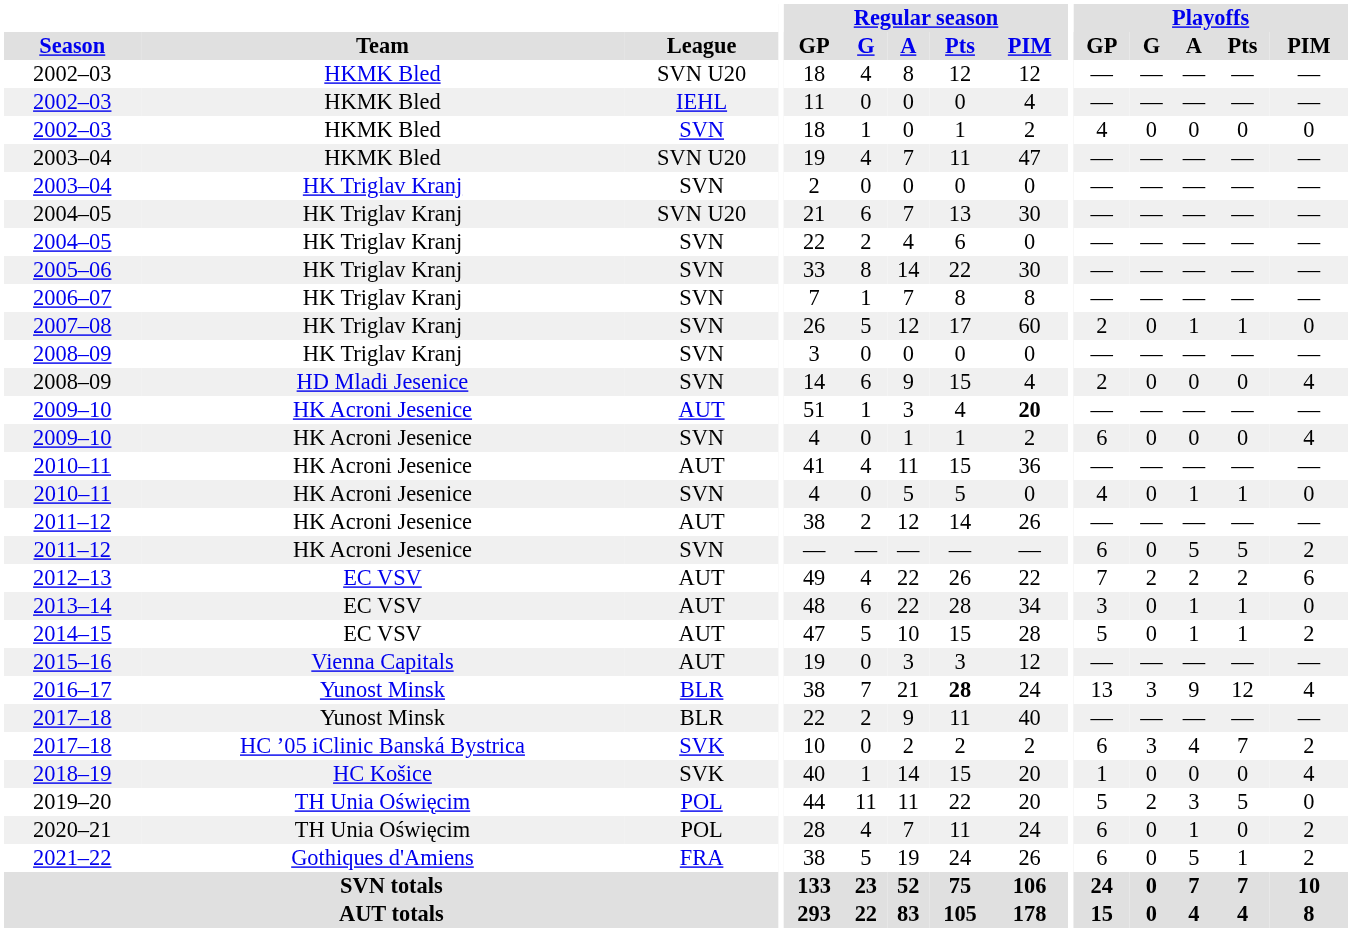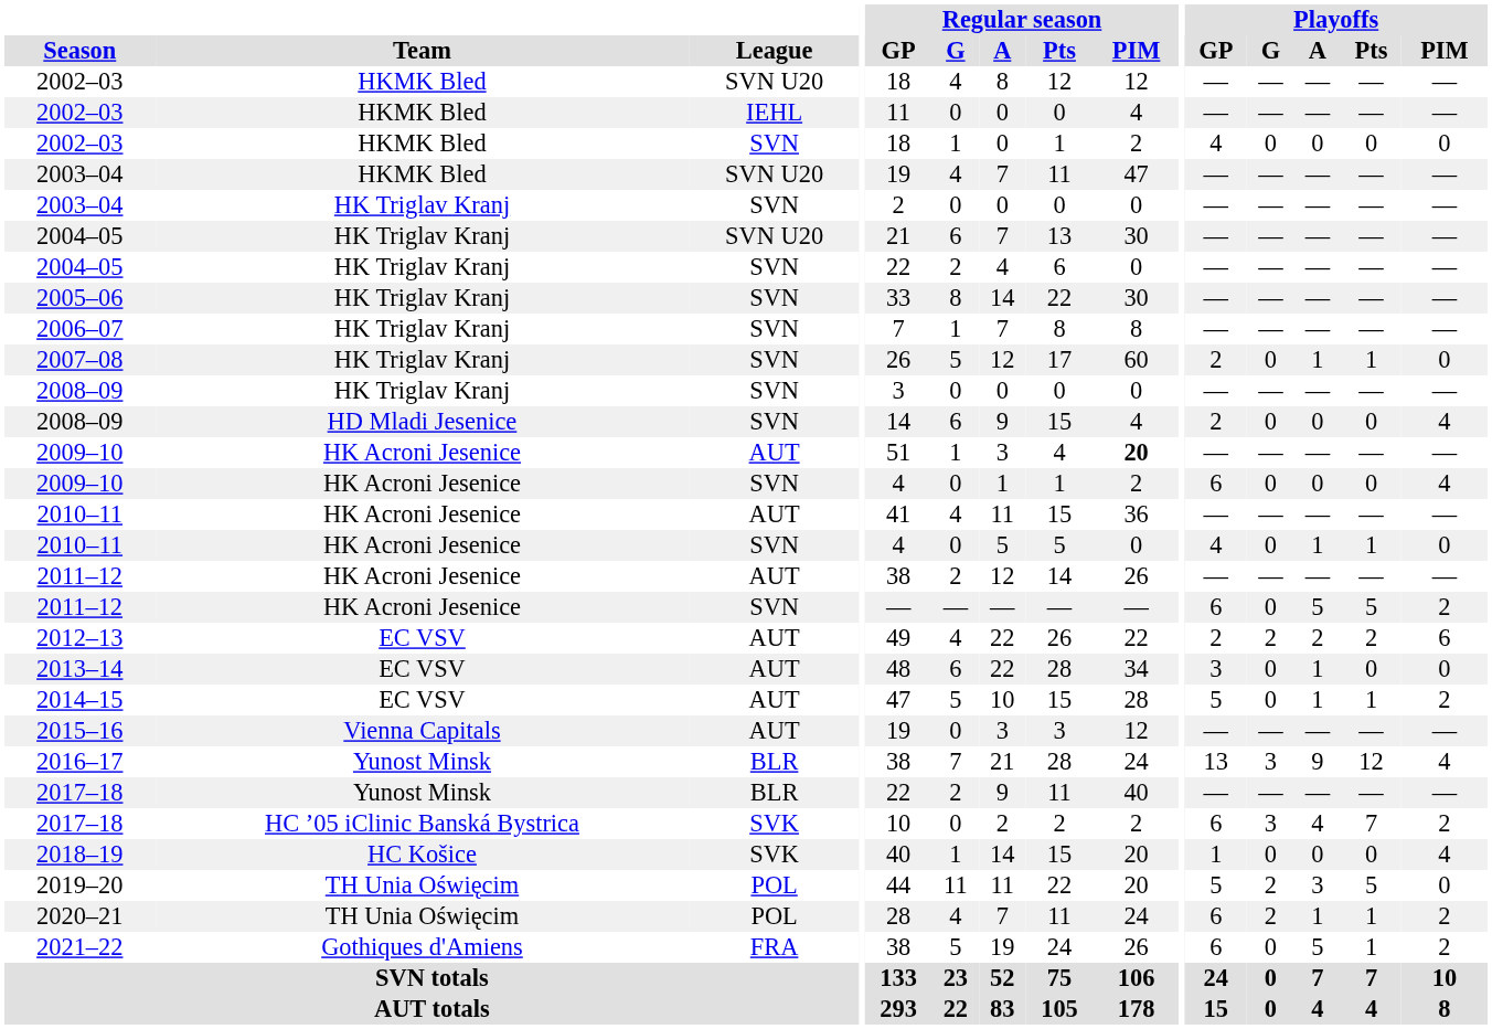2012–13 | Playoffs / GP: 7 -> 2
2013–14 | Playoffs / Pts: 1 -> 0
2016–17 | Regular season / Pts: bold -> normal
2020–21 | Playoffs / G: 0 -> 2
2020–21 | Playoffs / Pts: 0 -> 1
